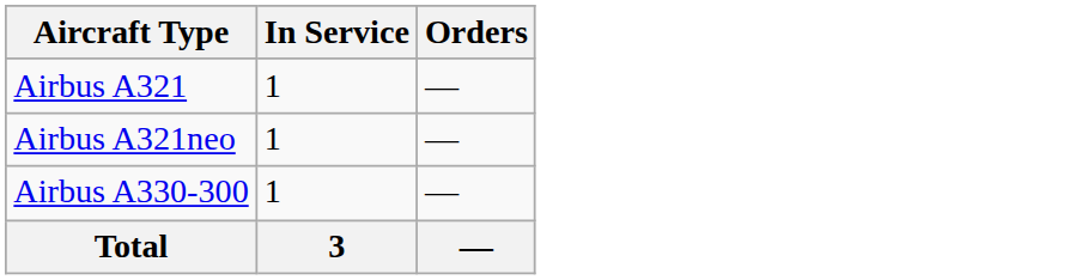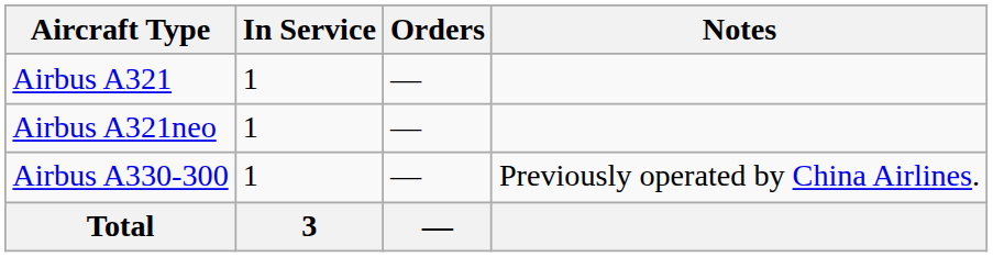+ column: Notes | Previously operated by China Airlines.
